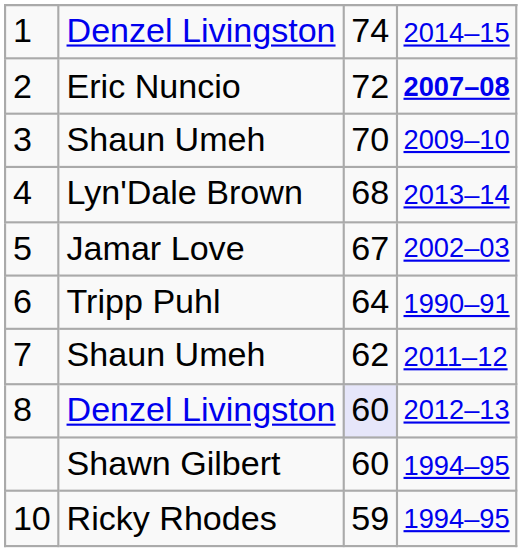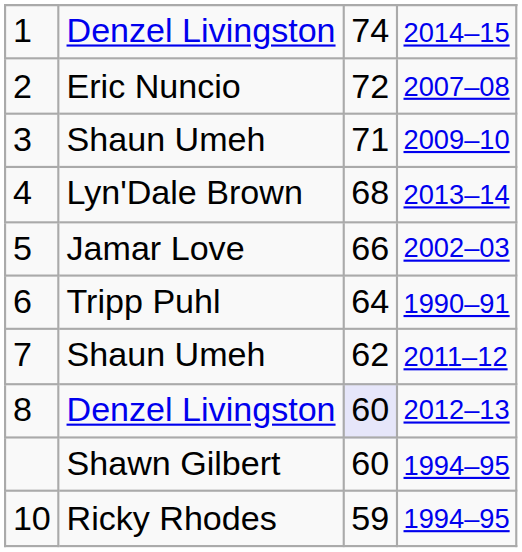2 | column 4: bold -> normal
3 | column 3: 70 -> 71
5 | column 3: 67 -> 66
